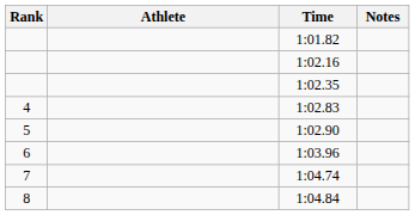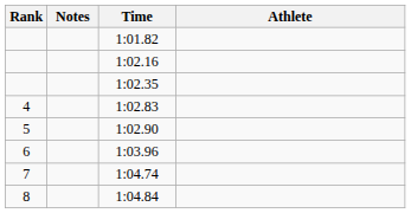columns swapped: Athlete <-> Notes
